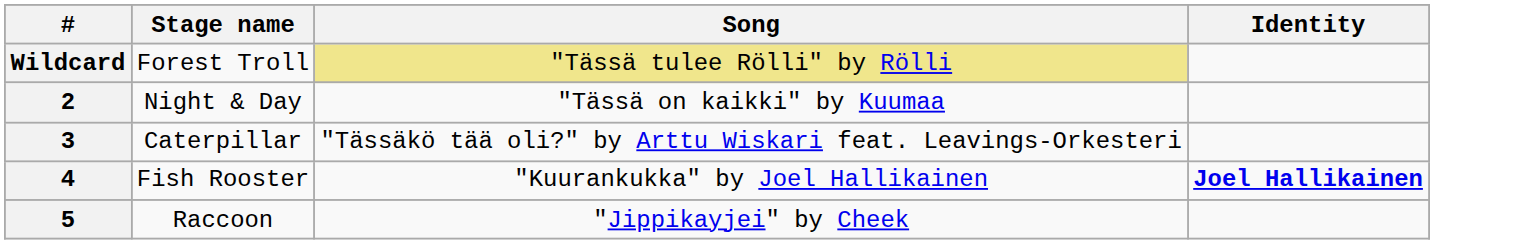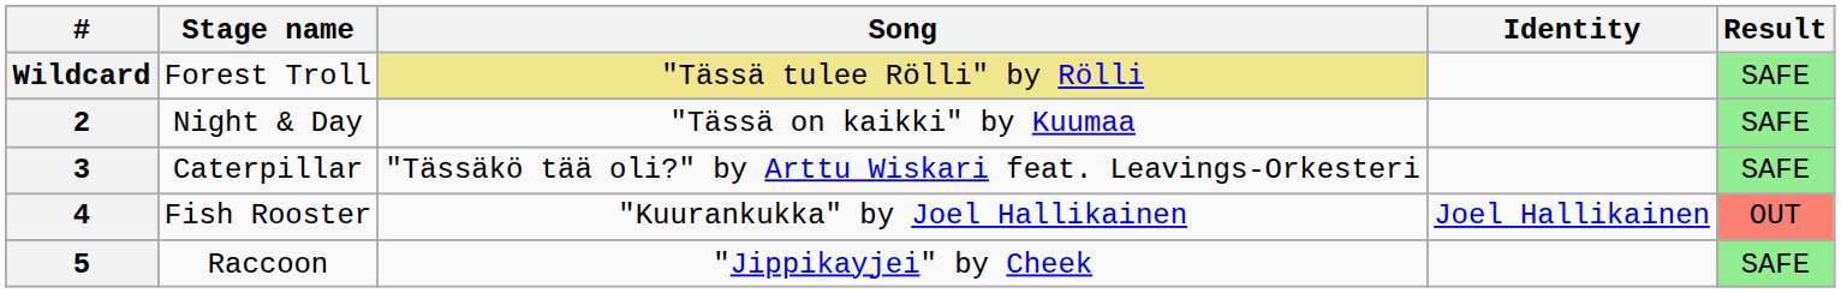+ column: Result | SAFE | SAFE | SAFE | OUT | SAFE
4 | Identity: bold -> normal
